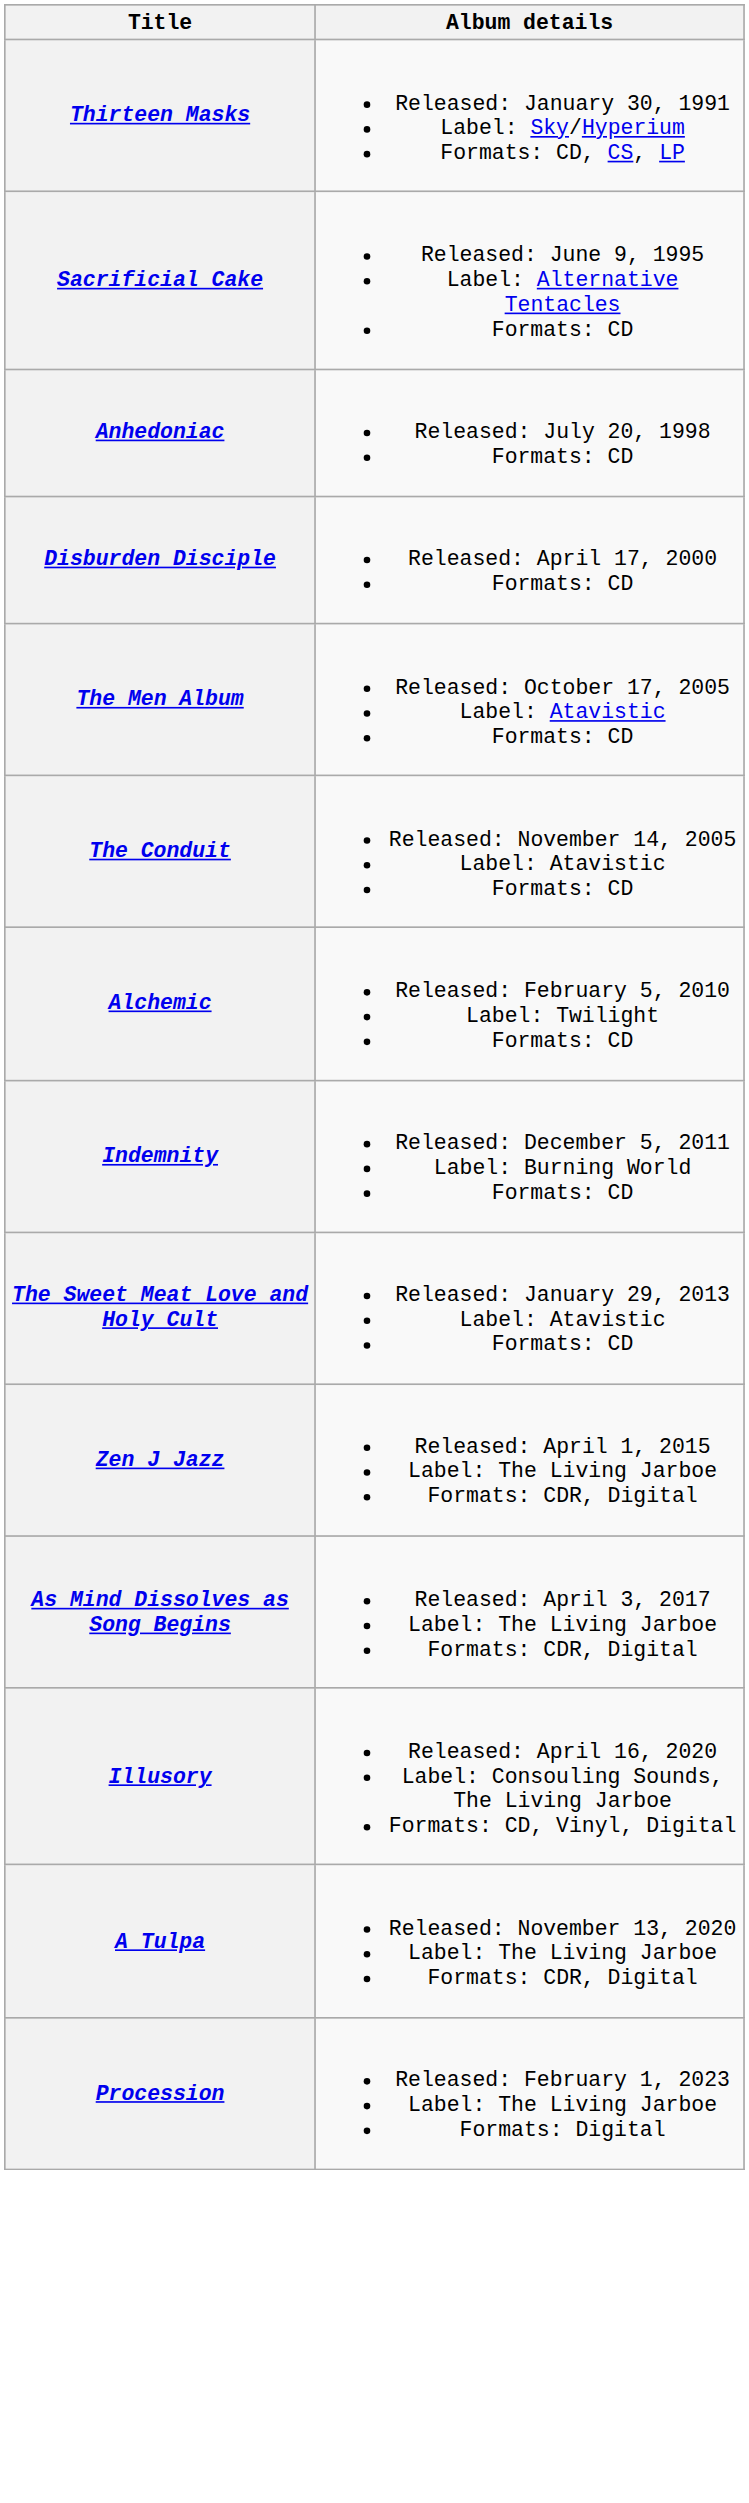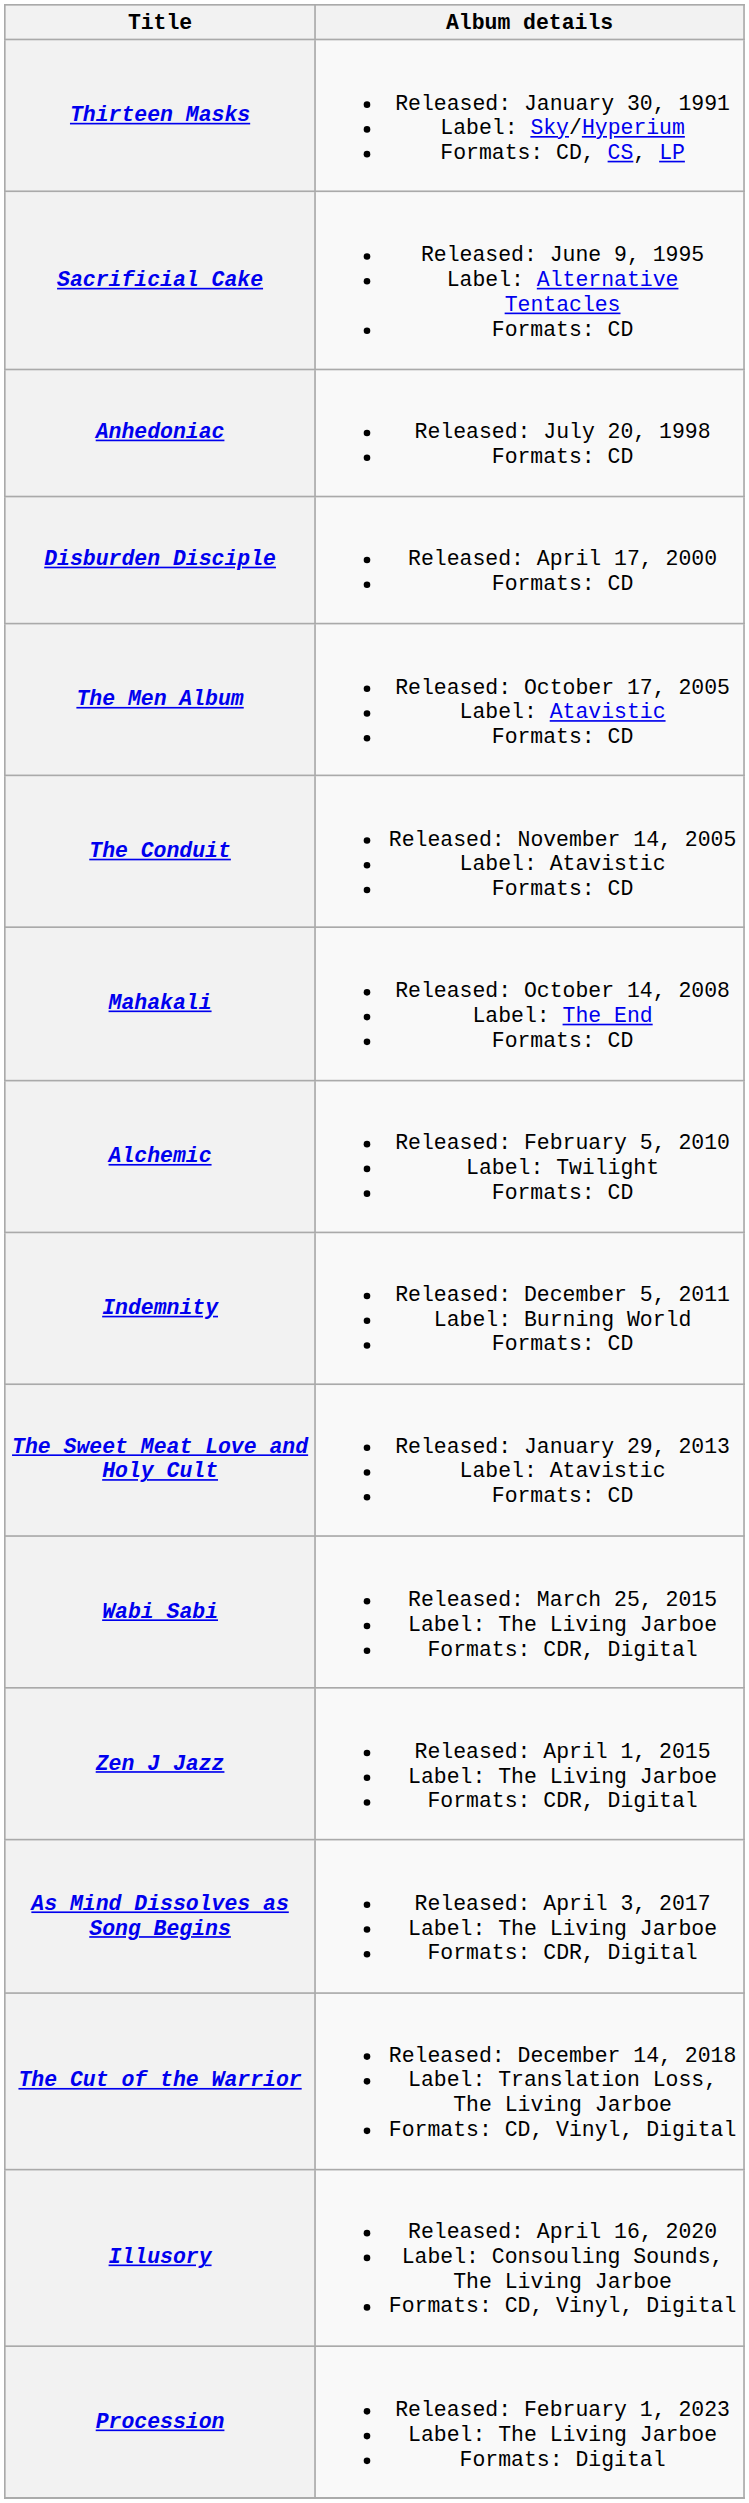+ row: Mahakali | Released: October 14, 2008 Label: The End Formats: CD
+ row: Wabi Sabi | Released: March 25, 2015 Label: The Living Jarboe Formats: CDR, Digital
+ row: The Cut of the Warrior | Released: December 14, 2018 Label: Translation Loss, The Living Jarboe Formats: CD, Vinyl, Digital
- row: A Tulpa | Released: November 13, 2020 Label: The Living Jarboe Formats: CDR, Digital
